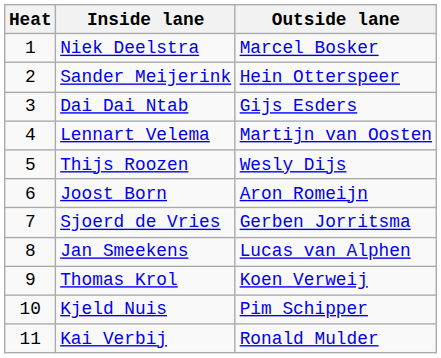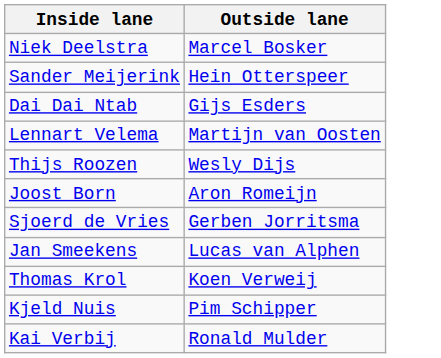- column: Heat | 1 | 2 | 3 | 4 | 5 | 6 | 7 | 8 | 9 | 10 | 11
